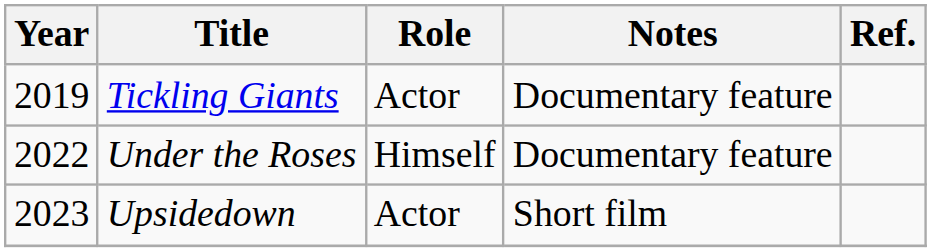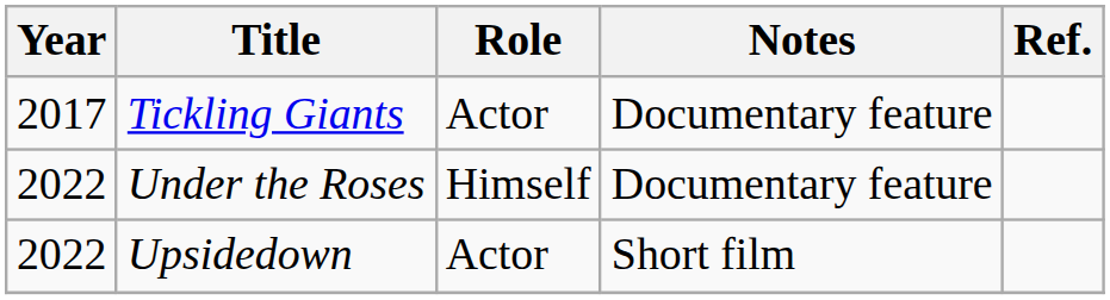Tickling Giants | Year: 2019 -> 2017
Upsidedown | Year: 2023 -> 2022
